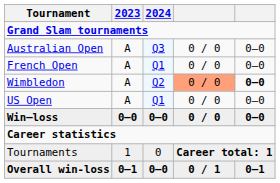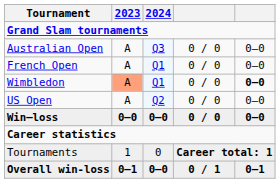Wimbledon | 2023: no background -> lightsalmon background
Wimbledon | 2024: Q2 -> Q1
Wimbledon | column 4: lightsalmon background -> no background
US Open | 2024: Q1 -> Q2
